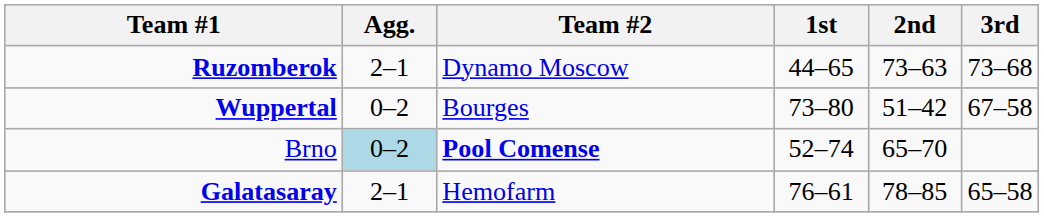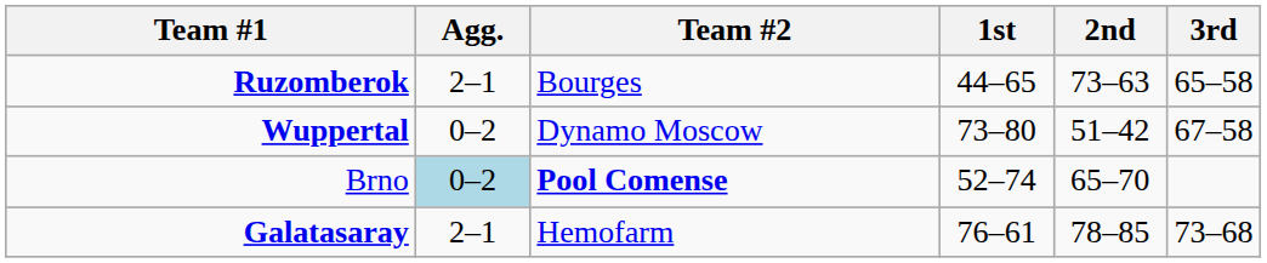Ruzomberok | Team #2: Dynamo Moscow -> Bourges
Ruzomberok | 3rd: 73–68 -> 65–58
Wuppertal | Team #2: Bourges -> Dynamo Moscow
Galatasaray | 3rd: 65–58 -> 73–68
